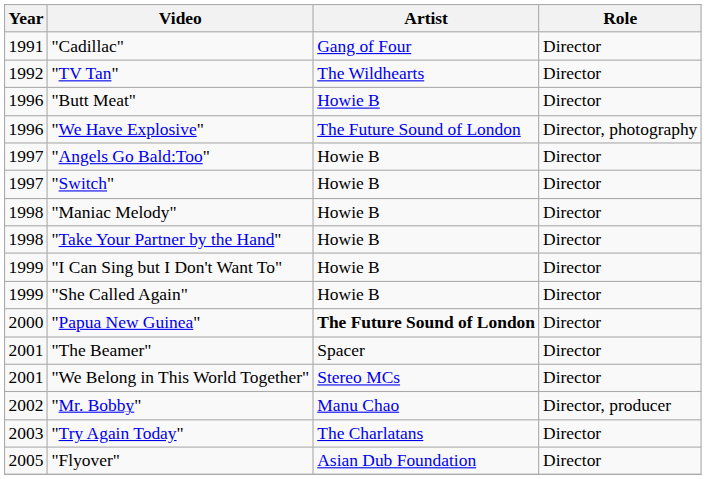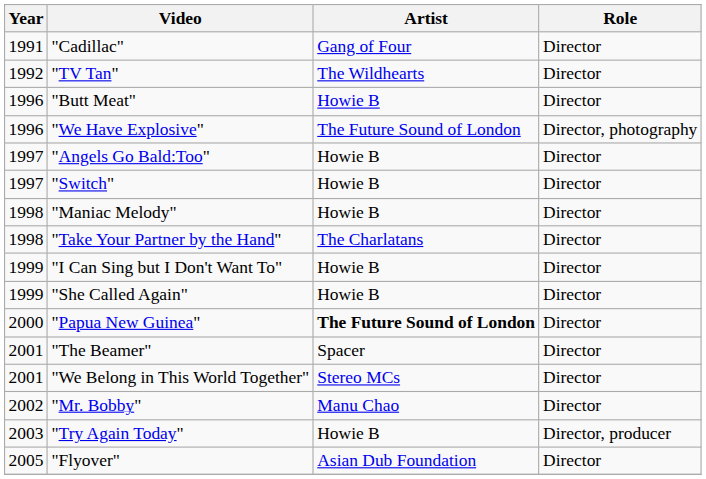"Take Your Partner by the Hand" | Artist: Howie B -> The Charlatans
"Mr. Bobby" | Role: Director, producer -> Director
"Try Again Today" | Artist: The Charlatans -> Howie B
"Try Again Today" | Role: Director -> Director, producer
